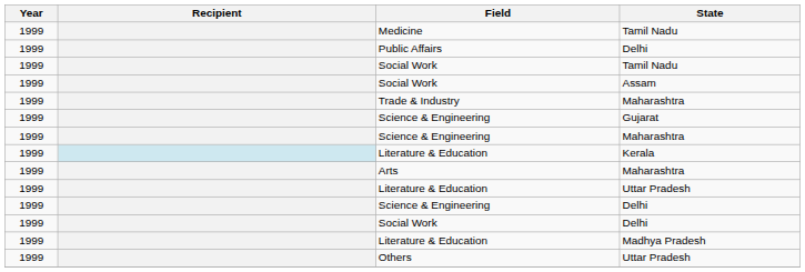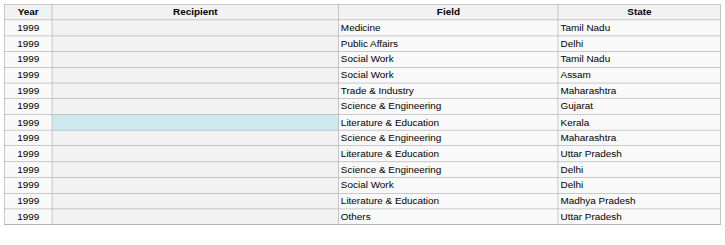rows swapped: Science & Engineering / Maharashtra <-> Literature & Education / Kerala
- row: 1999 | Arts | Maharashtra
